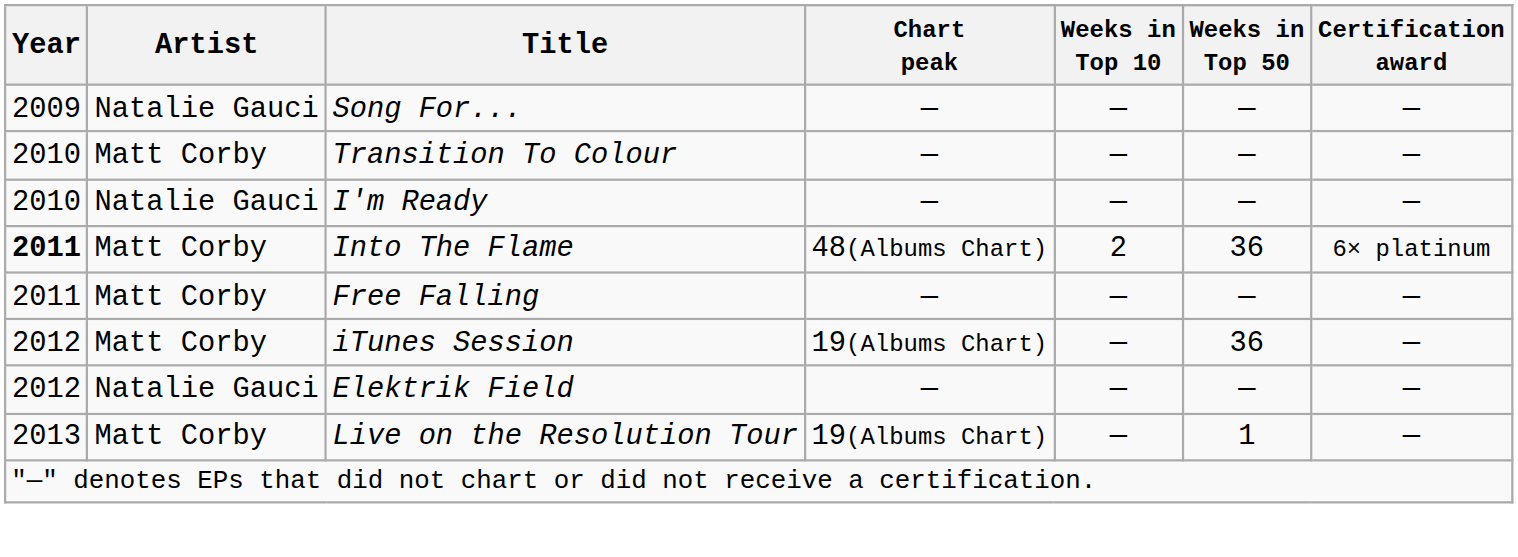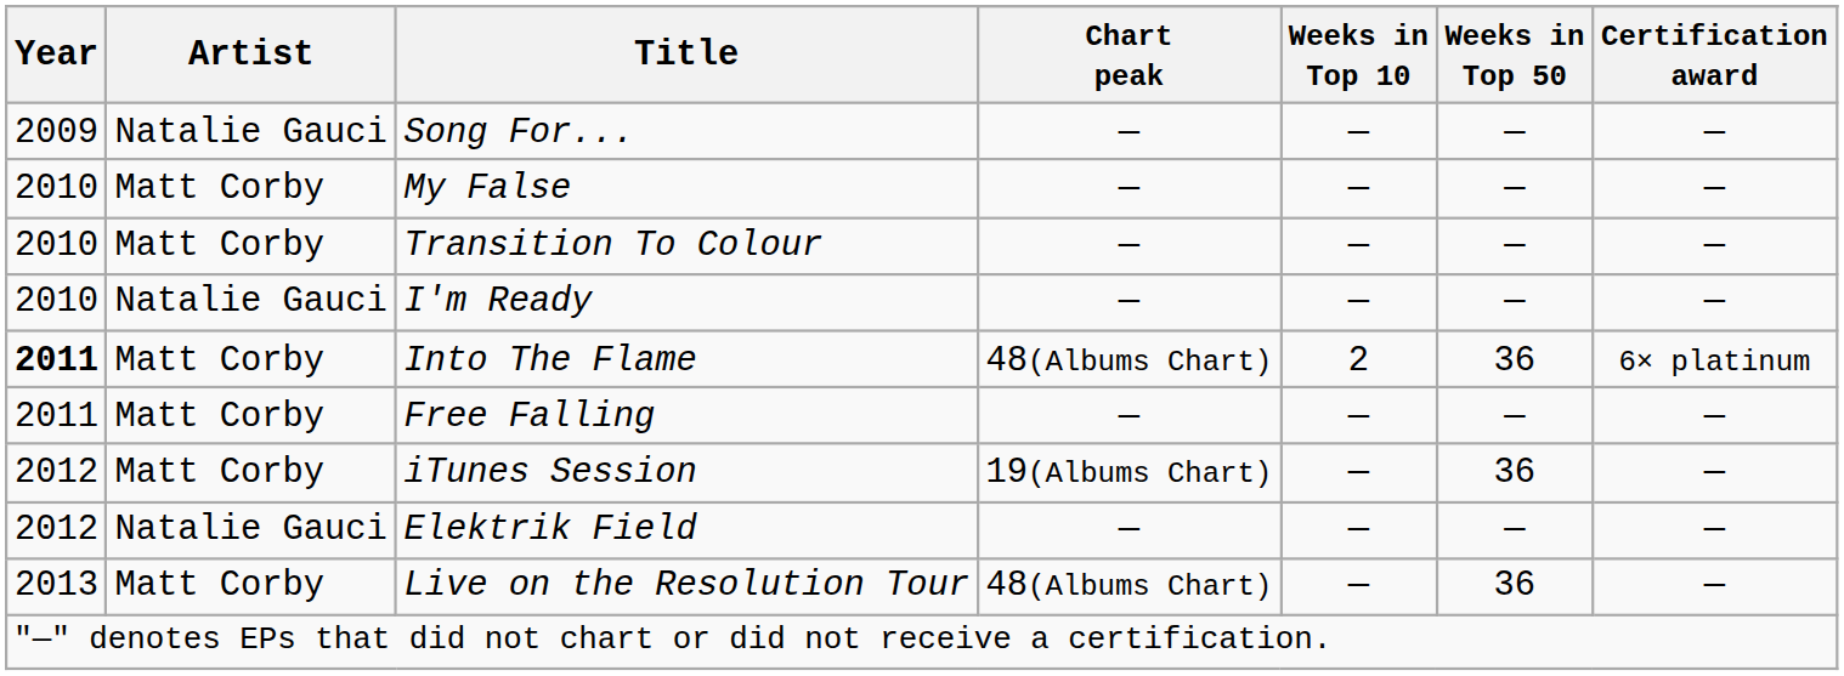+ row: 2010 | Matt Corby | My False | — | — | — | —
Live on the Resolution Tour | Chart peak: 19(Albums Chart) -> 48(Albums Chart)
Live on the Resolution Tour | Weeks in Top 50: 1 -> 36
